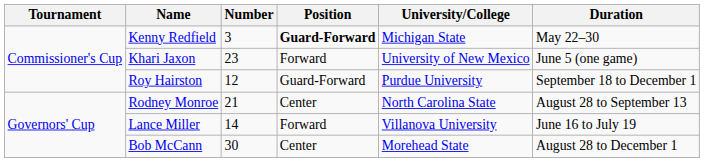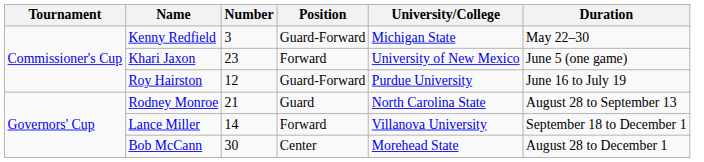Kenny Redfield | Position: bold -> normal
Roy Hairston | Duration: September 18 to December 1 -> June 16 to July 19
Rodney Monroe | Position: Center -> Guard
Lance Miller | Duration: June 16 to July 19 -> September 18 to December 1
